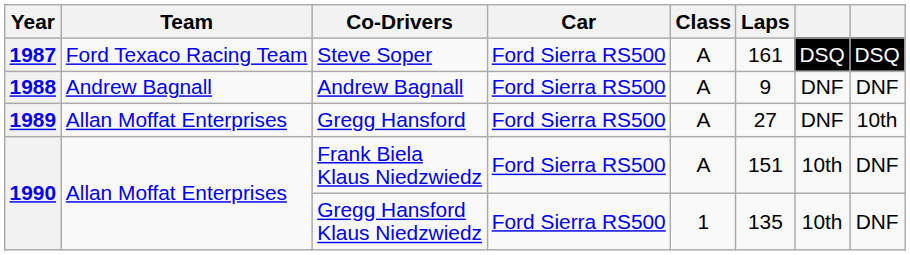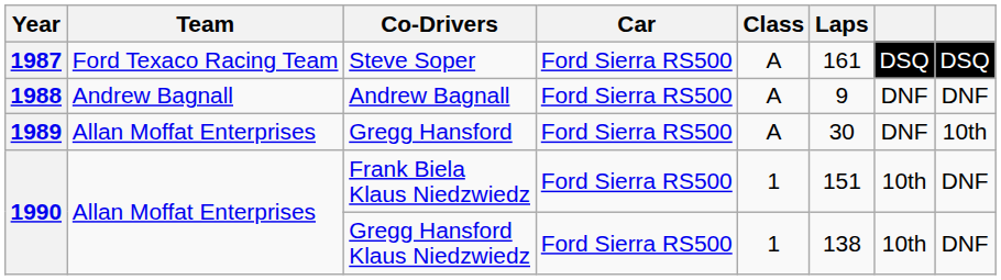Gregg Hansford | Laps: 27 -> 30
Frank Biela Klaus Niedzwiedz | Class: A -> 1
Gregg Hansford Klaus Niedzwiedz | Laps: 135 -> 138
